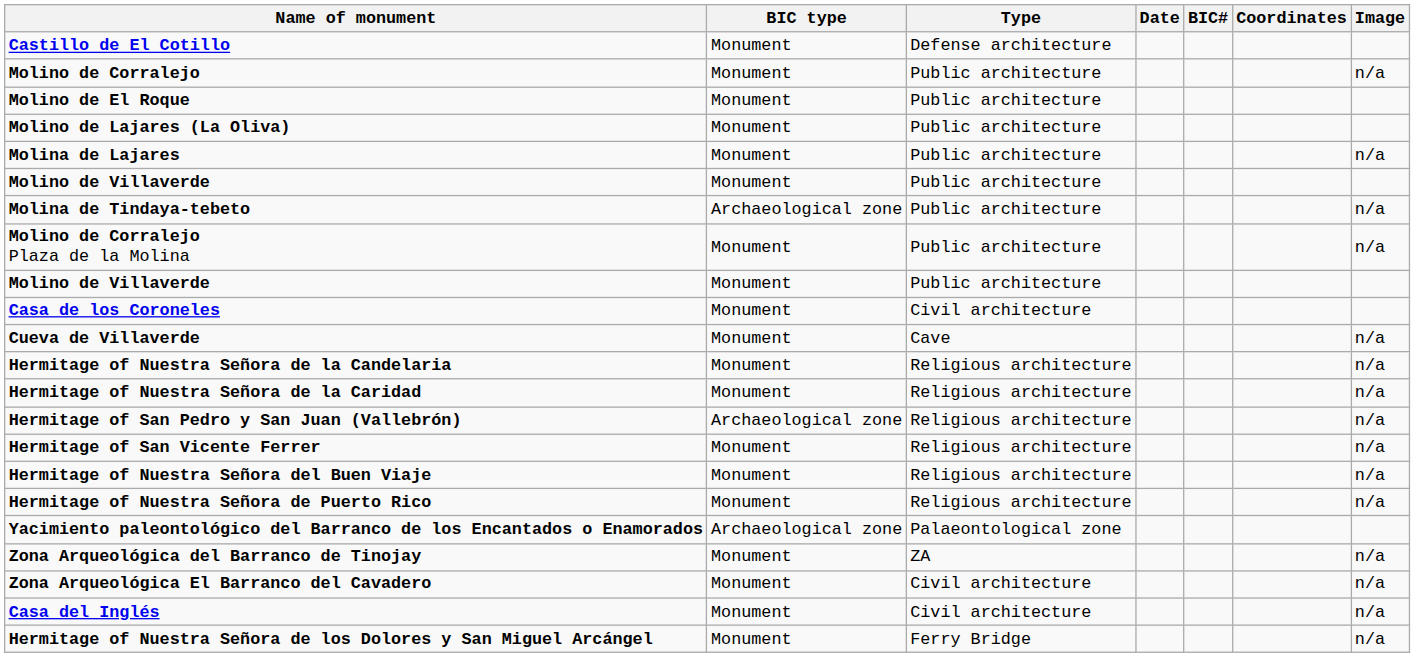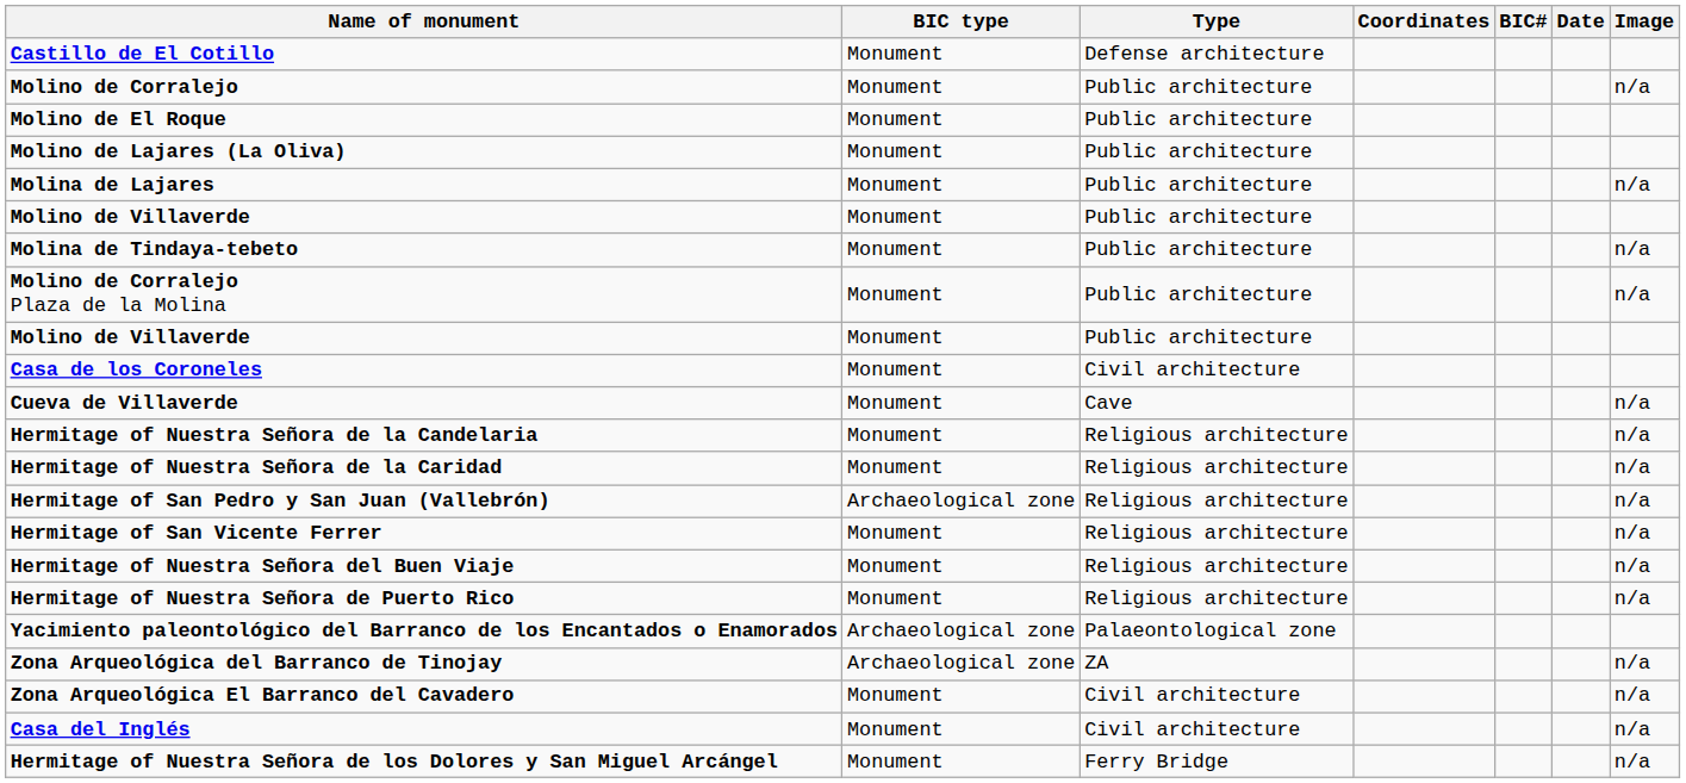columns swapped: Coordinates <-> Date
Molina de Tindaya-tebeto | BIC type: Archaeological zone -> Monument
Zona Arqueológica del Barranco de Tinojay | BIC type: Monument -> Archaeological zone
